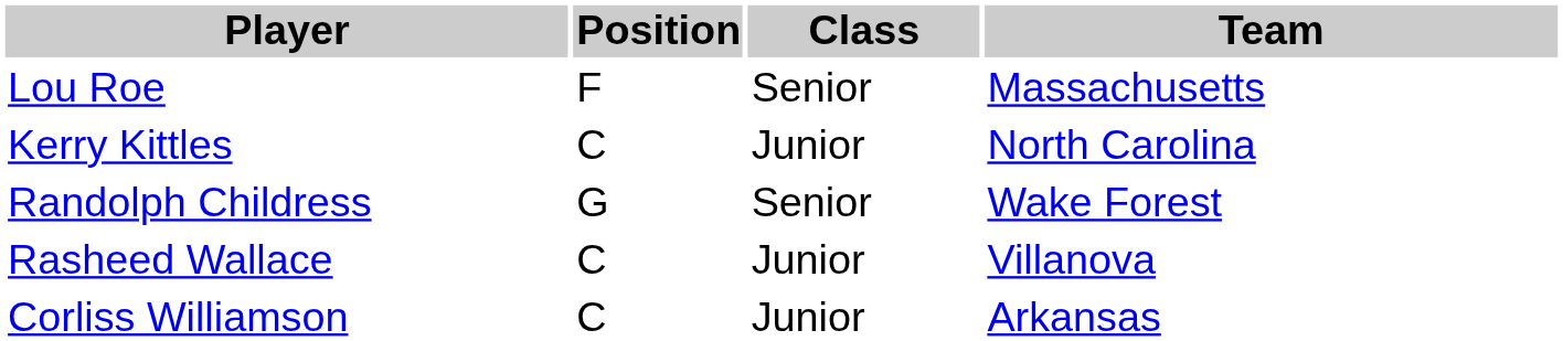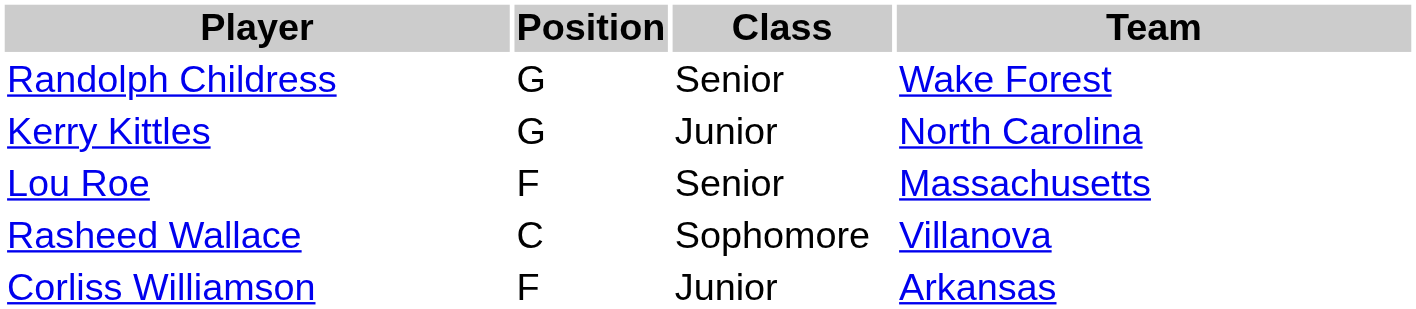rows swapped: Randolph Childress <-> Lou Roe
Kerry Kittles | Position: C -> G
Rasheed Wallace | Class: Junior -> Sophomore
Corliss Williamson | Position: C -> F
